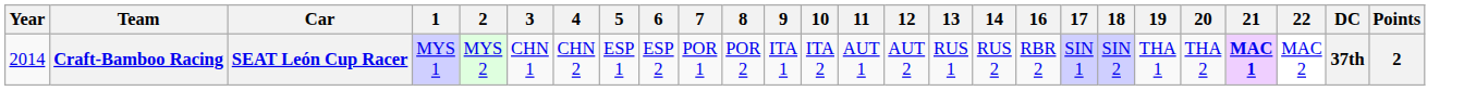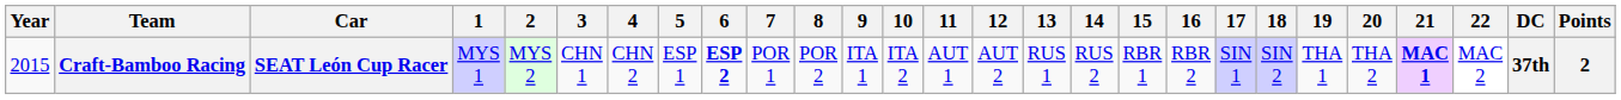+ column: 15 | RBR 1
Craft-Bamboo Racing | Year: 2014 -> 2015
Craft-Bamboo Racing | 6: normal -> bold
